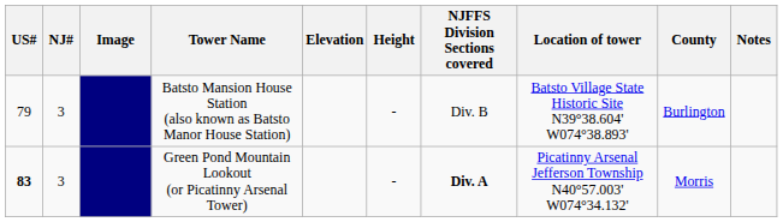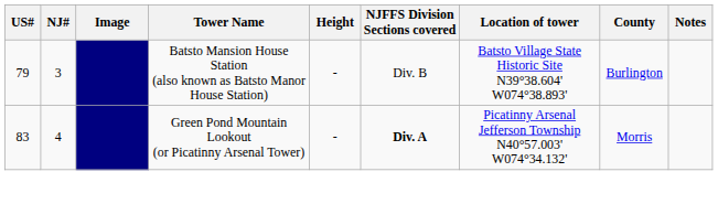- column: Elevation
Green Pond Mountain Lookout (or Picatinny Arsenal Tower) | US#: bold -> normal
Green Pond Mountain Lookout (or Picatinny Arsenal Tower) | NJ#: 3 -> 4
